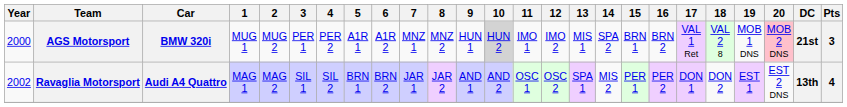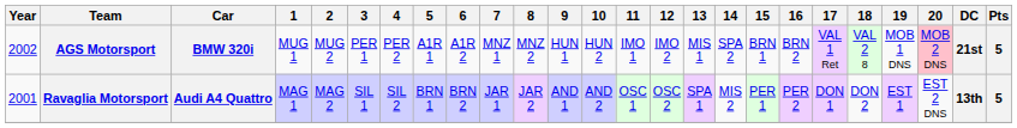AGS Motorsport | Year: 2000 -> 2002
AGS Motorsport | 10: lightgrey background -> no background
AGS Motorsport | Pts: 3 -> 5
Ravaglia Motorsport | Year: 2002 -> 2001
Ravaglia Motorsport | Pts: 4 -> 5
